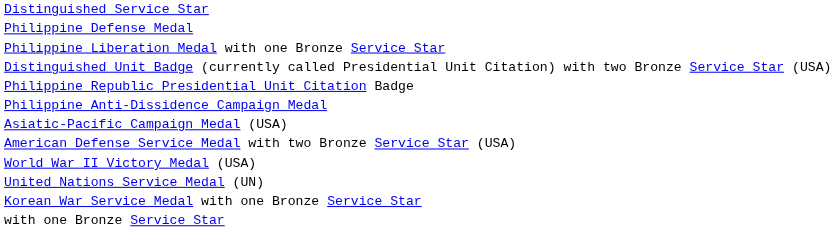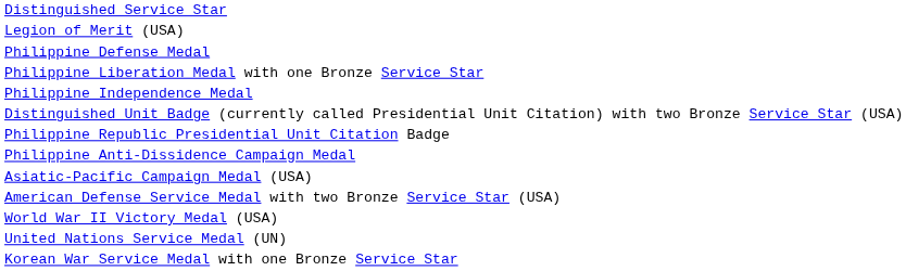+ row: Legion of Merit (USA)
+ row: Philippine Independence Medal
- row: with one Bronze Service Star
